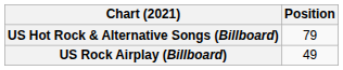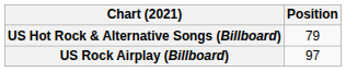US Rock Airplay (Billboard) | Position: 49 -> 97
